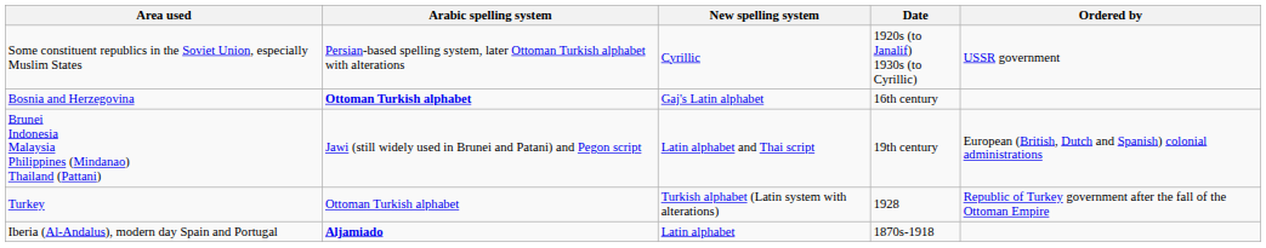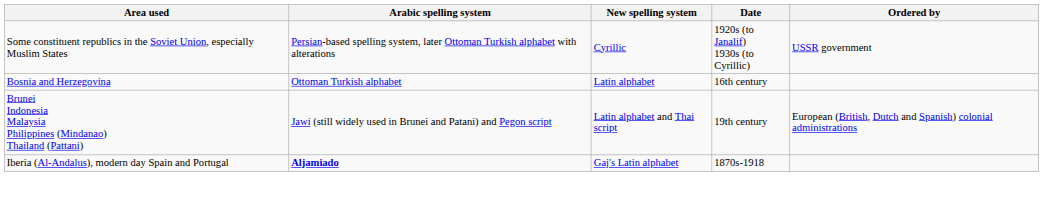Bosnia and Herzegovina | Arabic spelling system: bold -> normal
Bosnia and Herzegovina | New spelling system: Gaj's Latin alphabet -> Latin alphabet
- row: Turkey | Ottoman Turkish alphabet | Turkish alphabet (Latin system with alterations) | 1928 | Republic of Turkey government after the fall of the Ottoman Empire
Iberia (Al-Andalus), modern day Spain and Portugal | New spelling system: Latin alphabet -> Gaj's Latin alphabet
